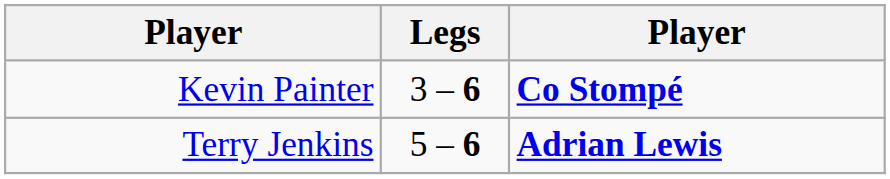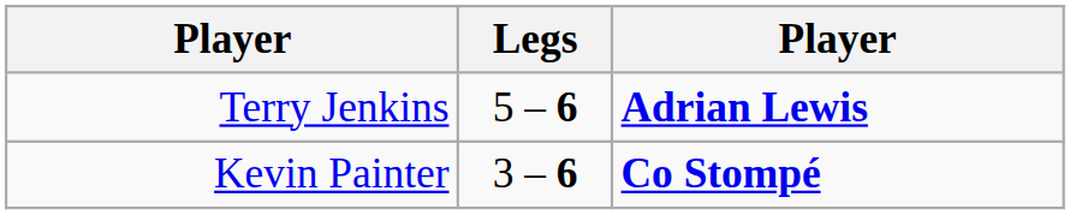rows swapped: Kevin Painter <-> Terry Jenkins
